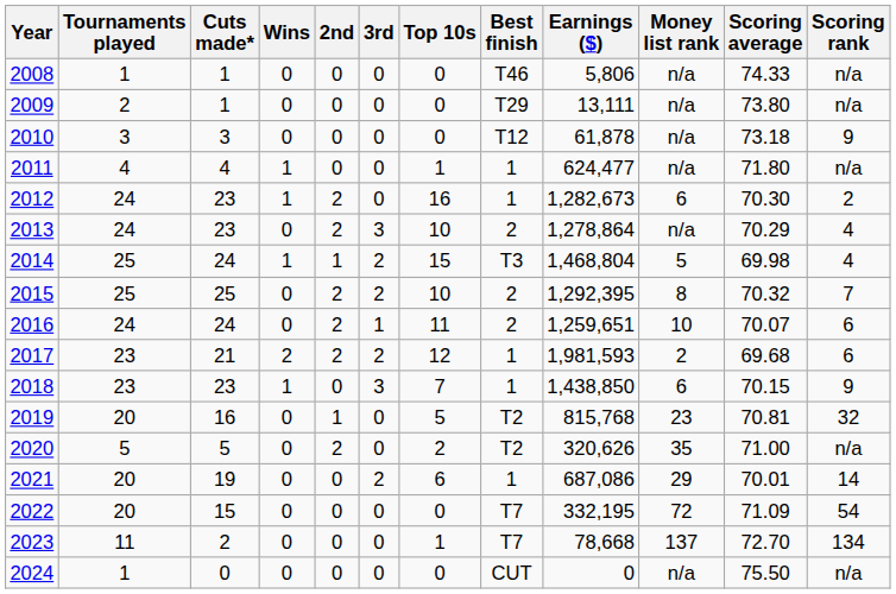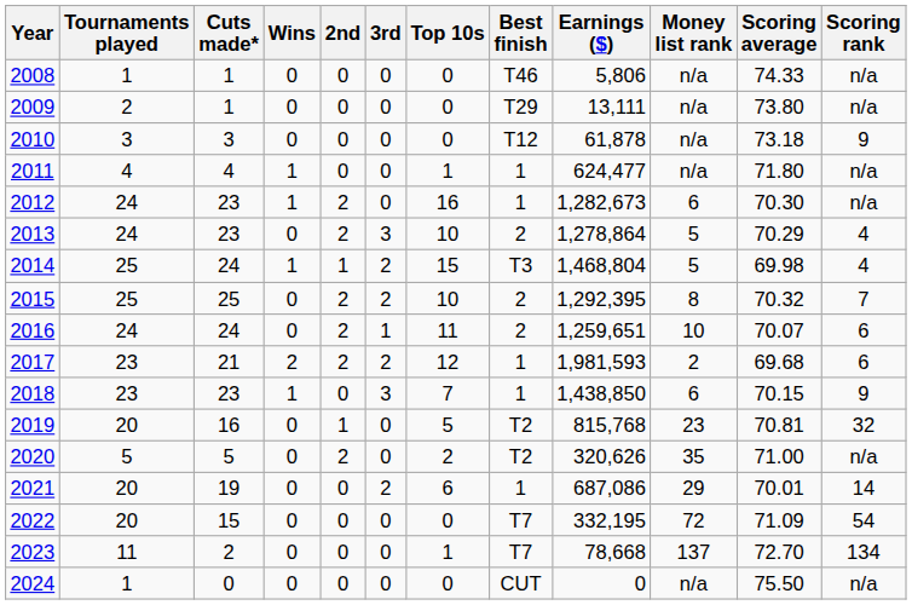2012 | Scoring rank: 2 -> n/a
2013 | Money list rank: n/a -> 5
